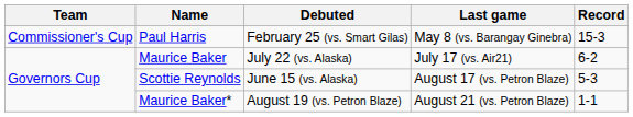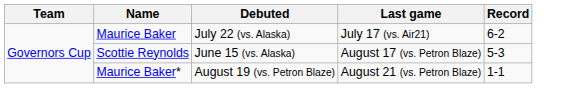- row: Commissioner's Cup | Paul Harris | February 25 (vs. Smart Gilas) | May 8 (vs. Barangay Ginebra) | 15-3
